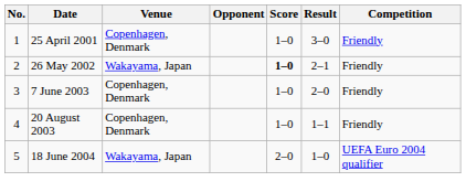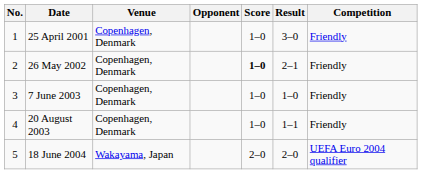26 May 2002 | Venue: Wakayama, Japan -> Copenhagen, Denmark
7 June 2003 | Result: 2–0 -> 1–0
18 June 2004 | Result: 1–0 -> 2–0
